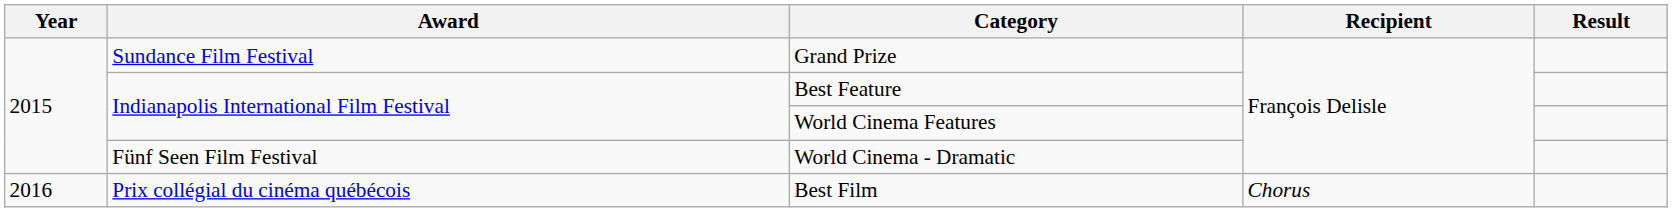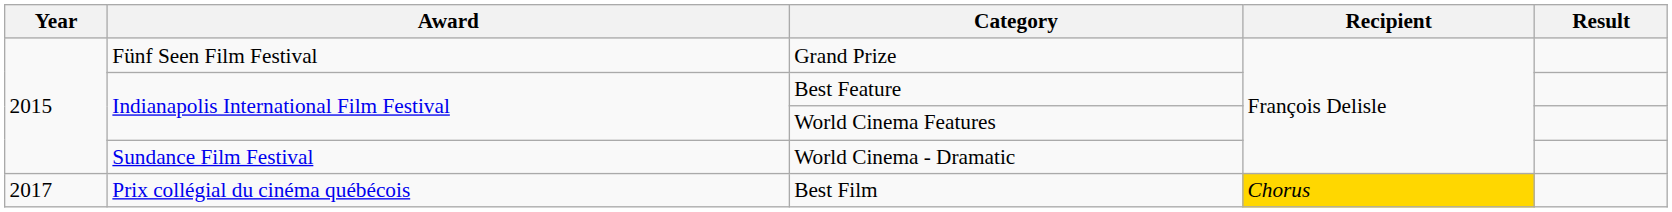Grand Prize | Award: Sundance Film Festival -> Fünf Seen Film Festival
World Cinema - Dramatic | Award: Fünf Seen Film Festival -> Sundance Film Festival
Best Film | Year: 2016 -> 2017
Best Film | Recipient: no background -> gold background
